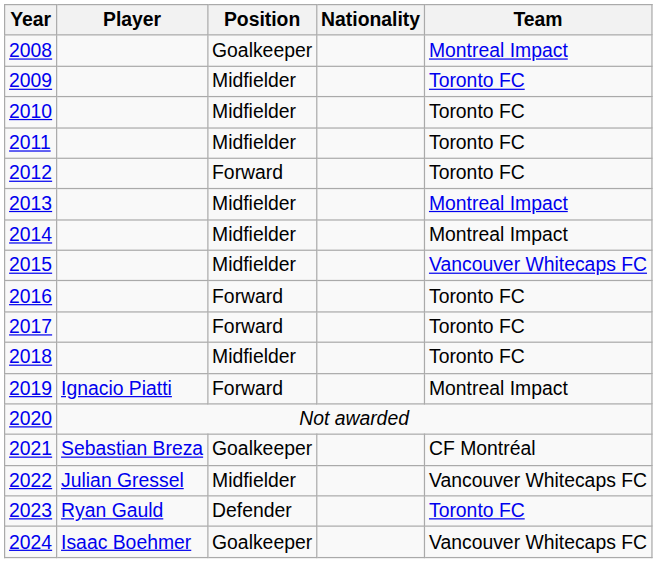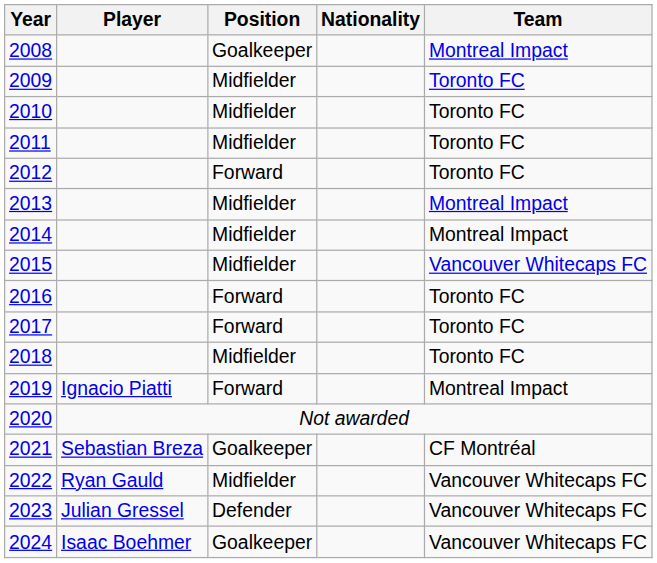2022 | Player: Julian Gressel -> Ryan Gauld
2023 | Player: Ryan Gauld -> Julian Gressel
2023 | Team: Toronto FC -> Vancouver Whitecaps FC
